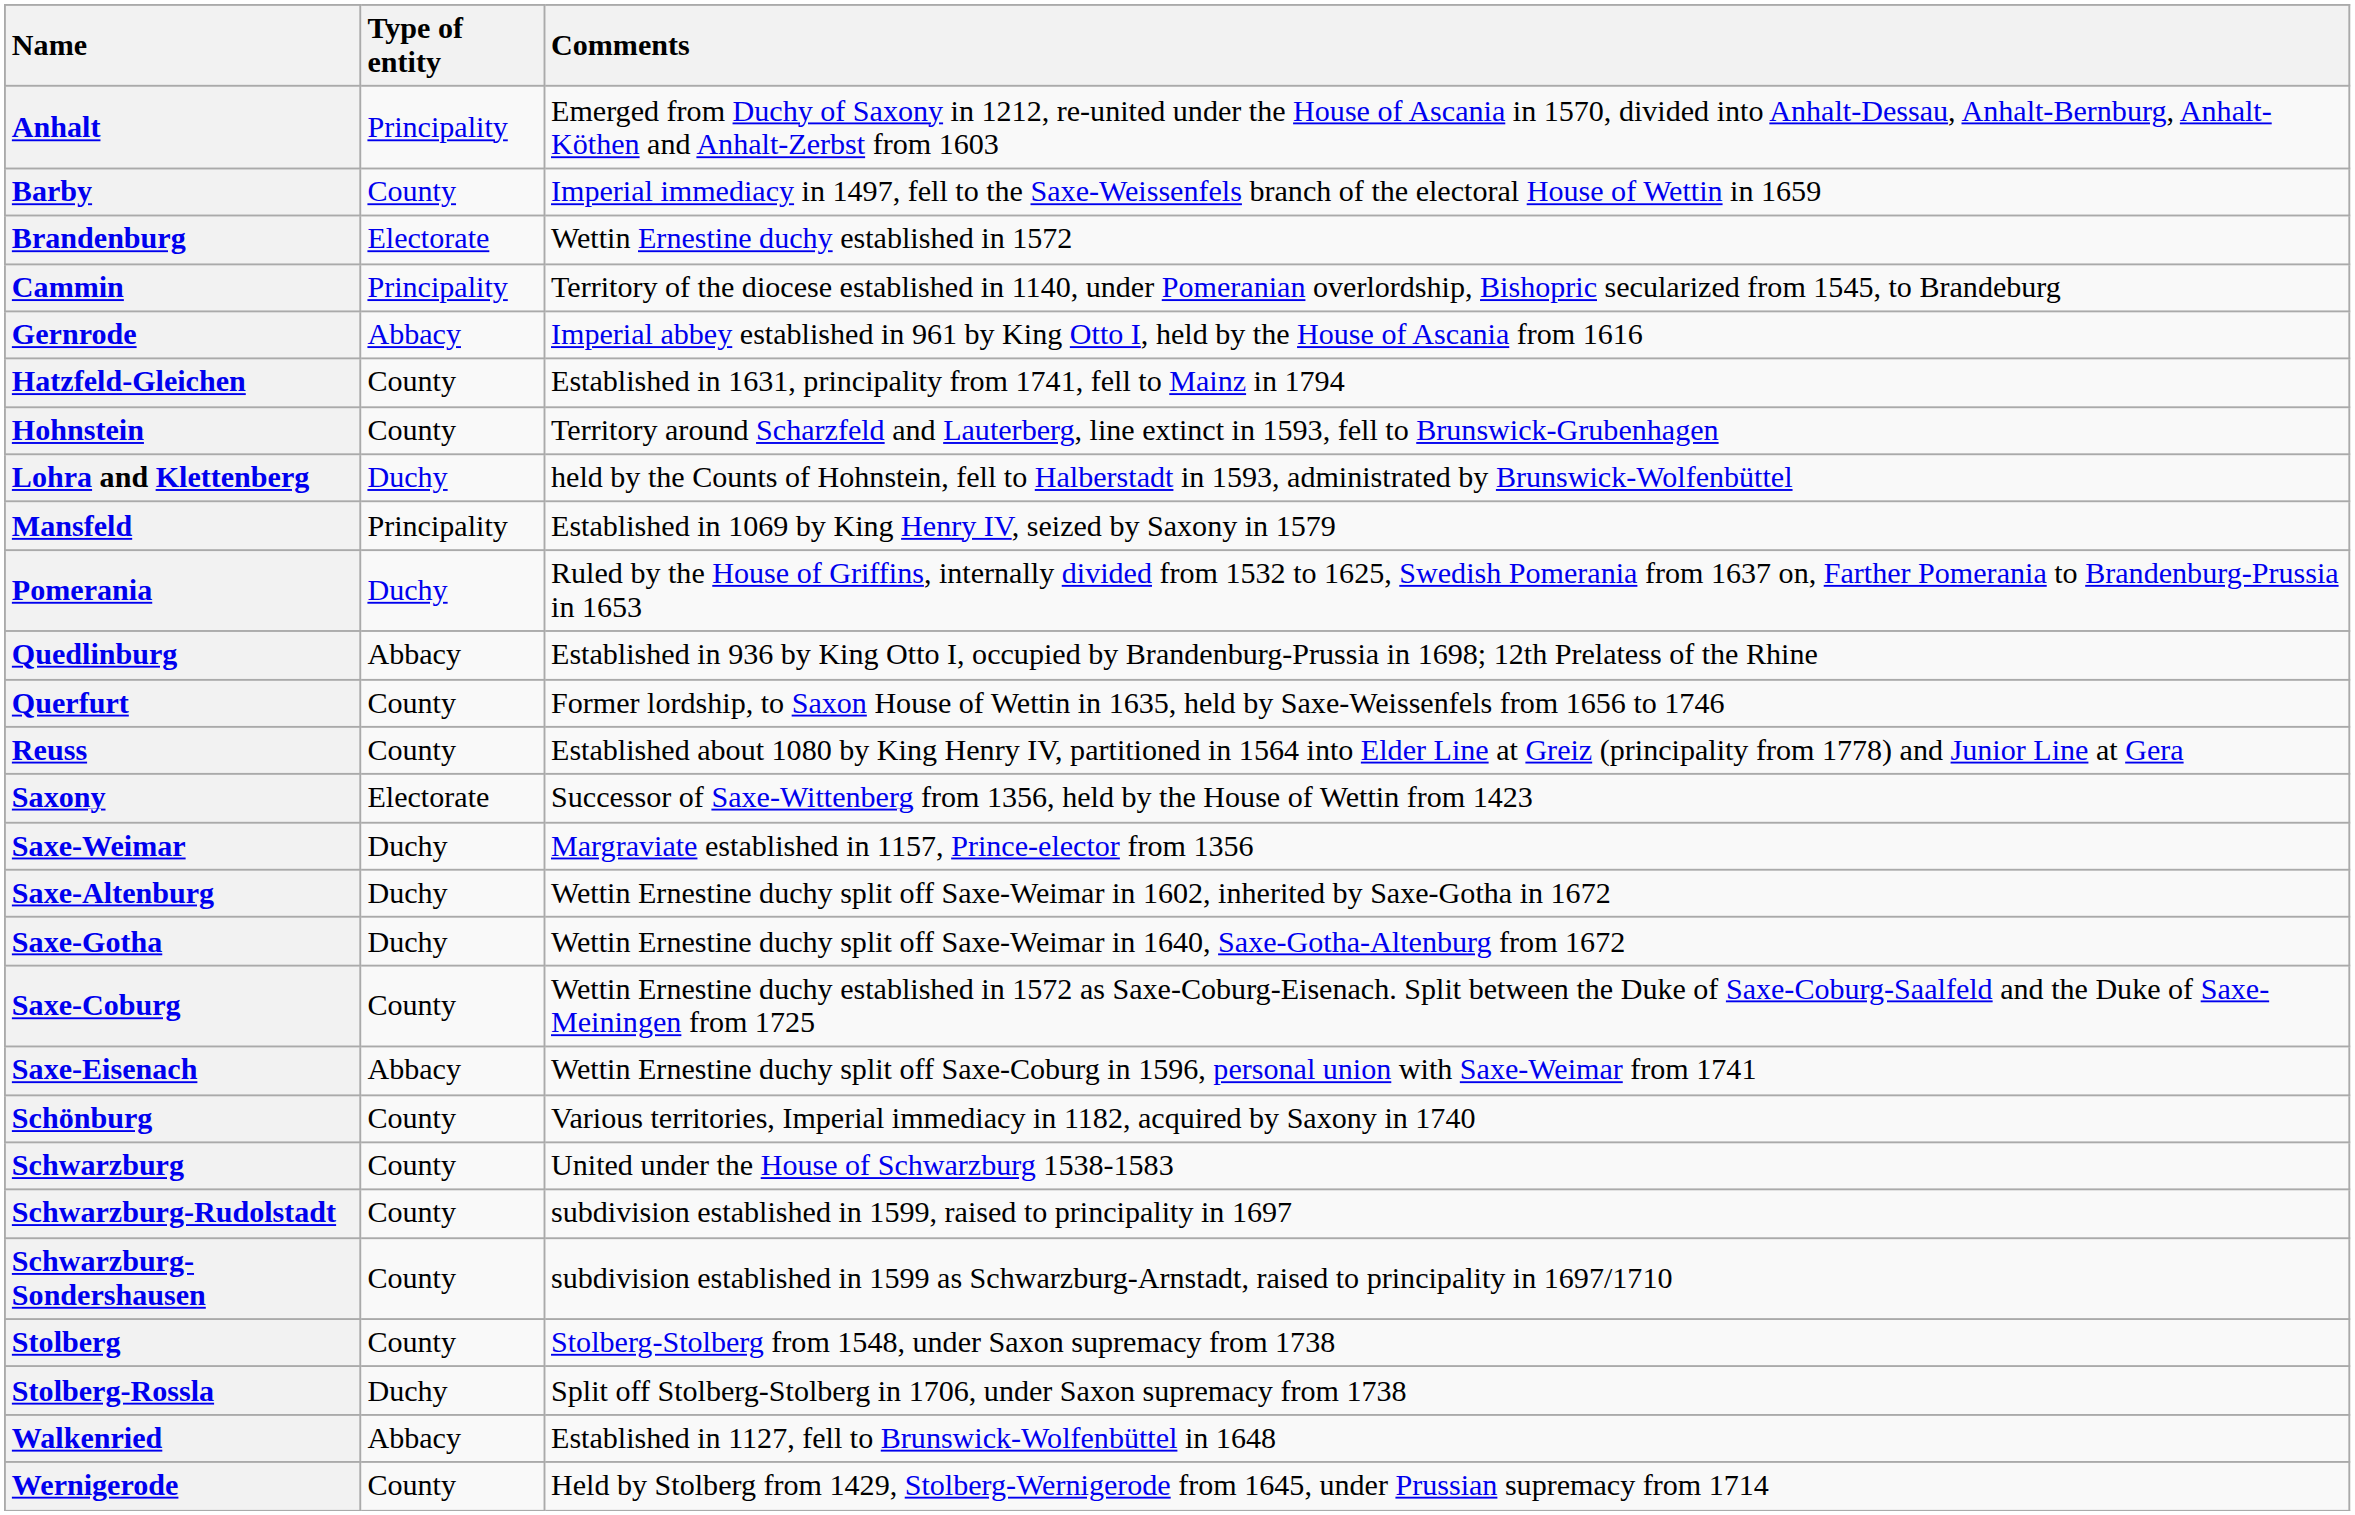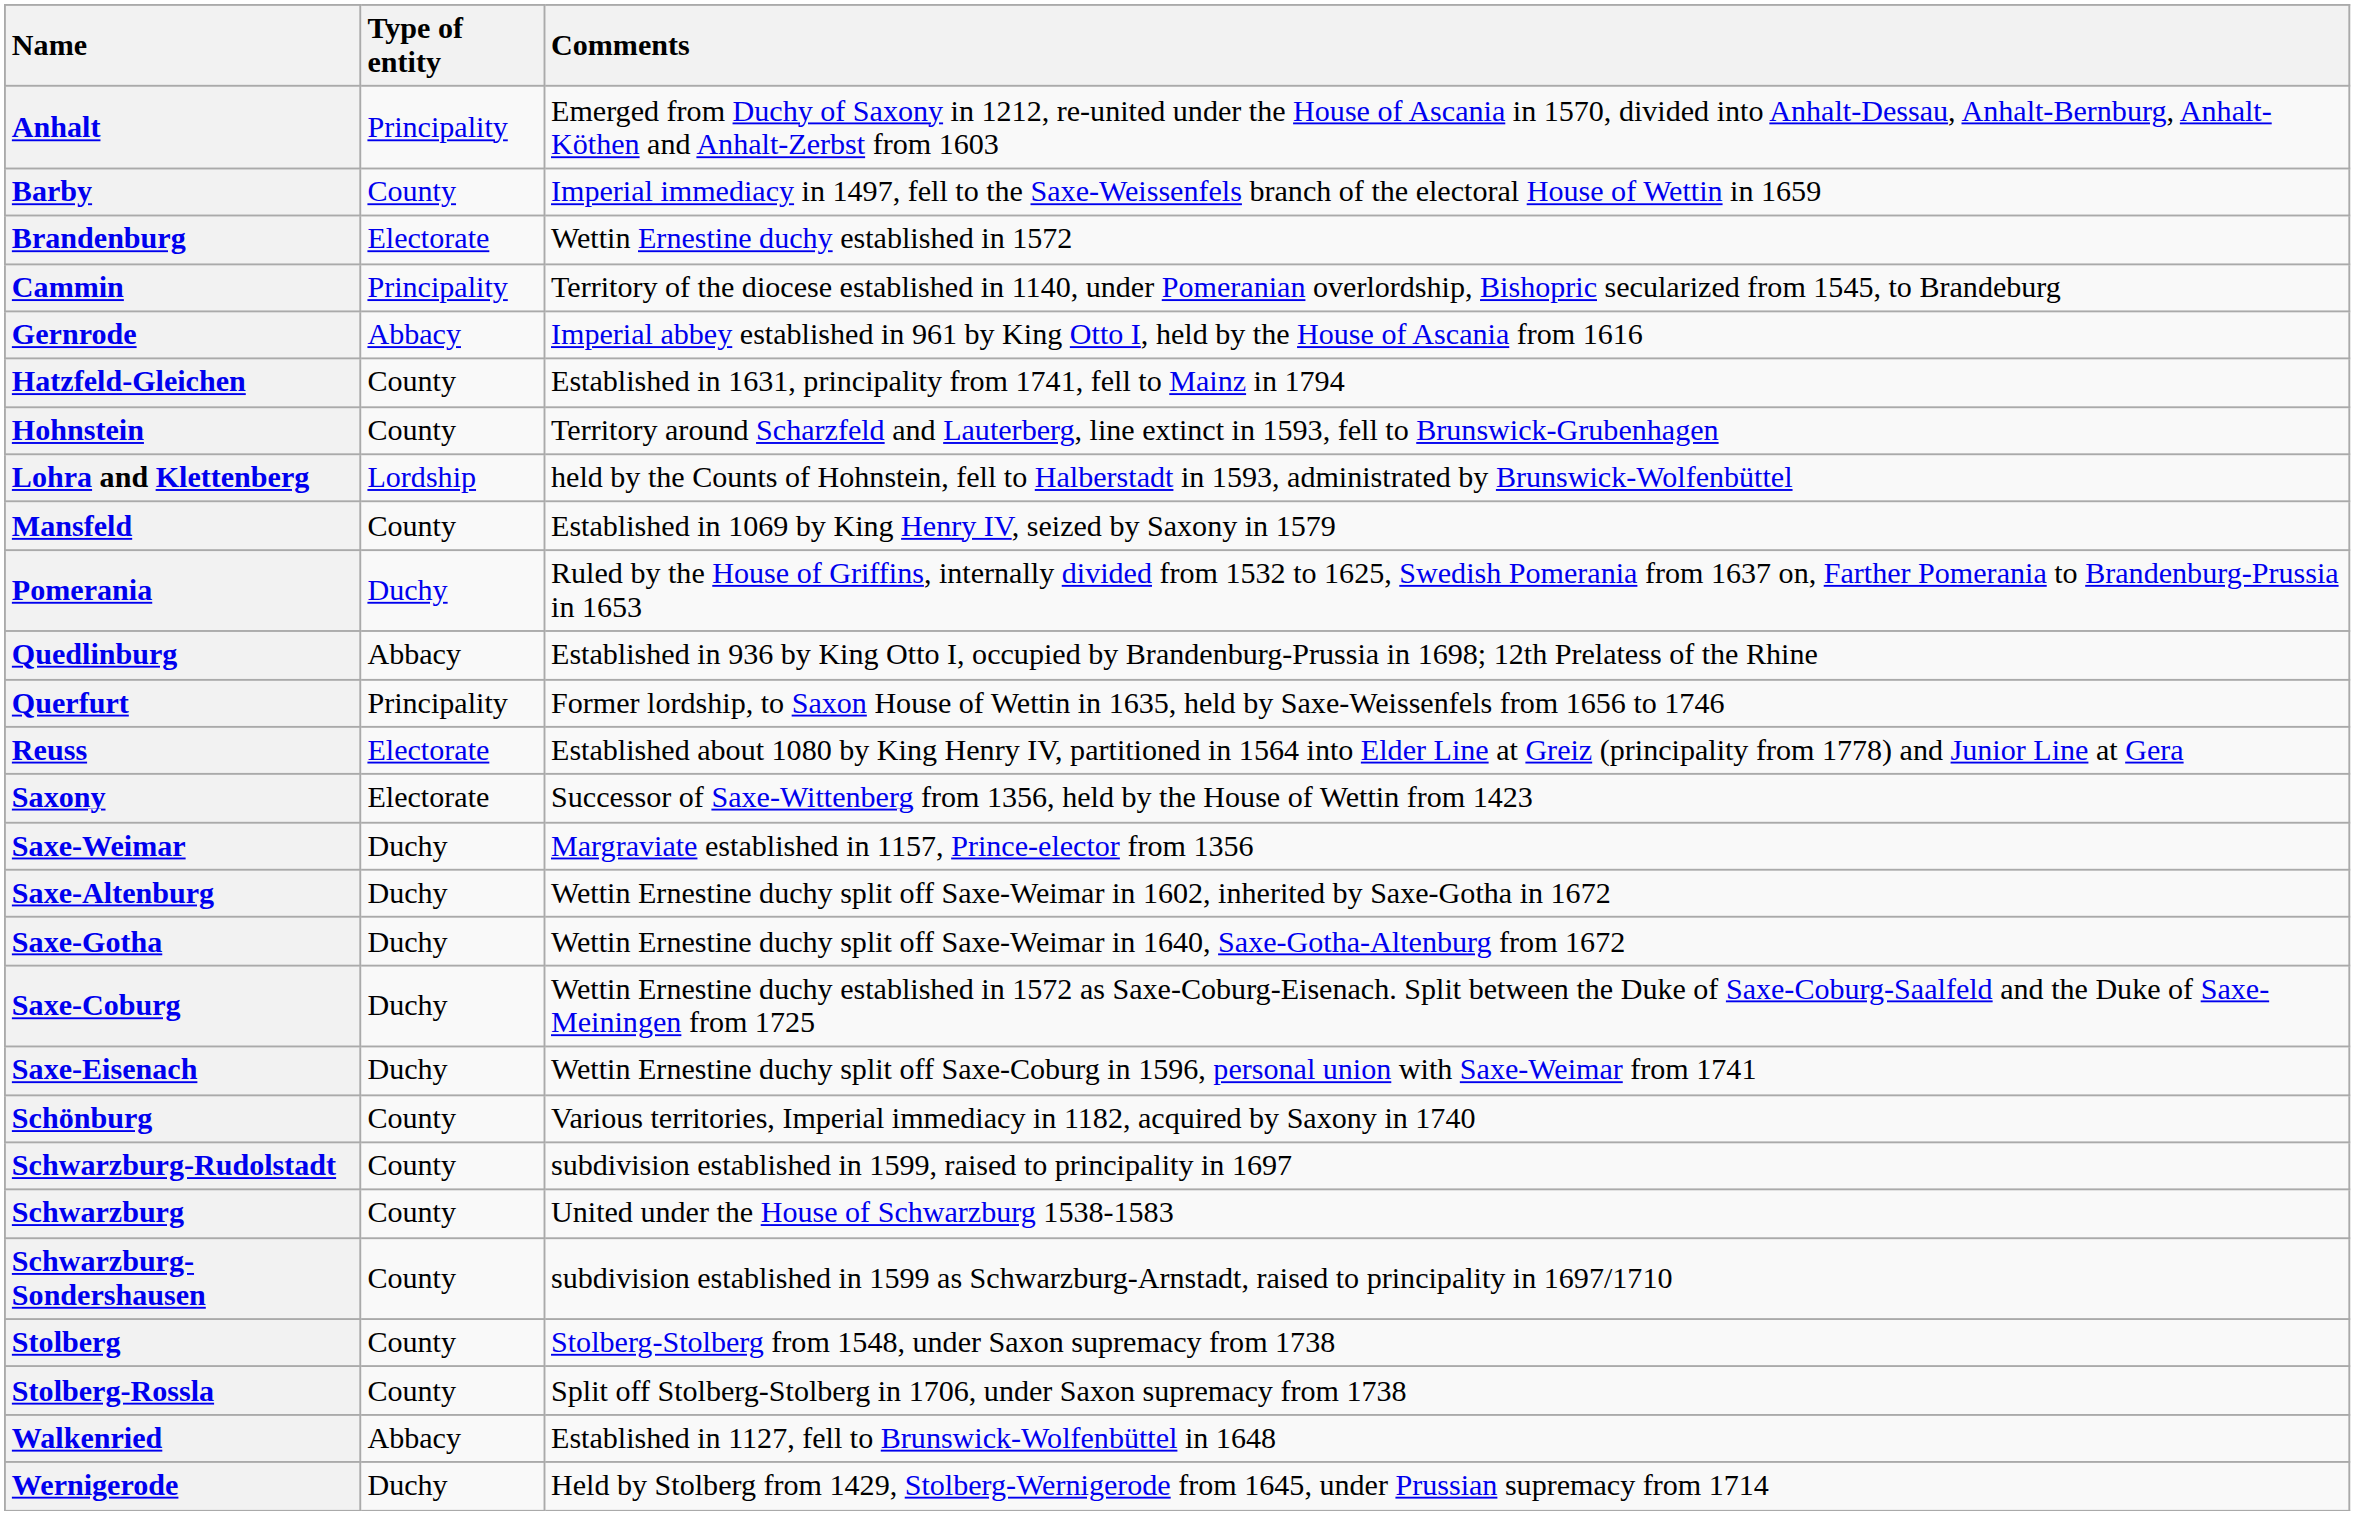Lohra and Klettenberg | Type of entity: Duchy -> Lordship
Mansfeld | Type of entity: Principality -> County
Querfurt | Type of entity: County -> Principality
Reuss | Type of entity: County -> Electorate
Saxe-Coburg | Type of entity: County -> Duchy
Saxe-Eisenach | Type of entity: Abbacy -> Duchy
rows swapped: Schwarzburg <-> Schwarzburg-Rudolstadt
Stolberg-Rossla | Type of entity: Duchy -> County
Wernigerode | Type of entity: County -> Duchy
